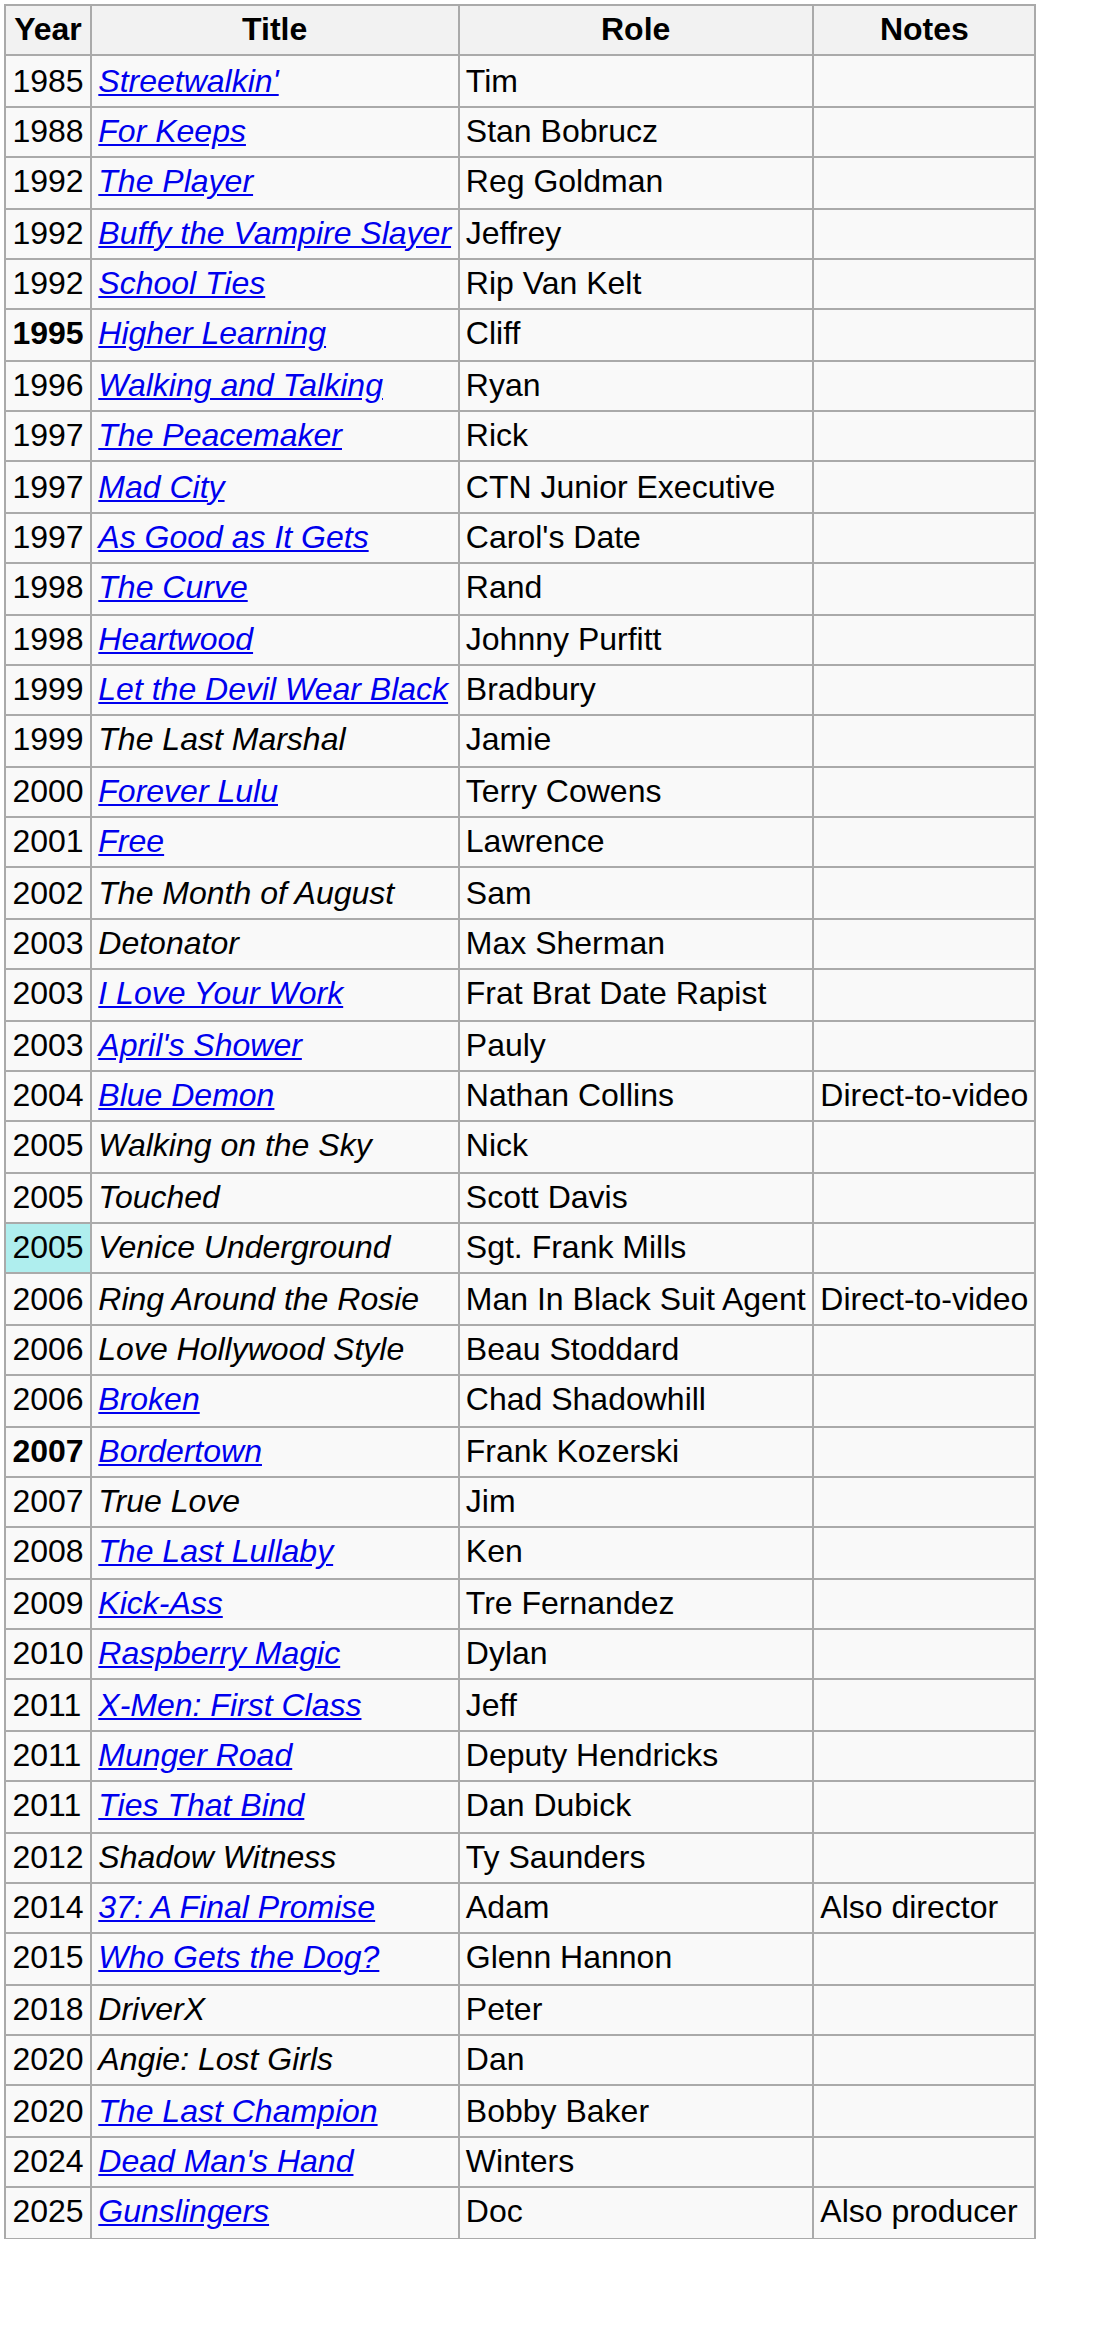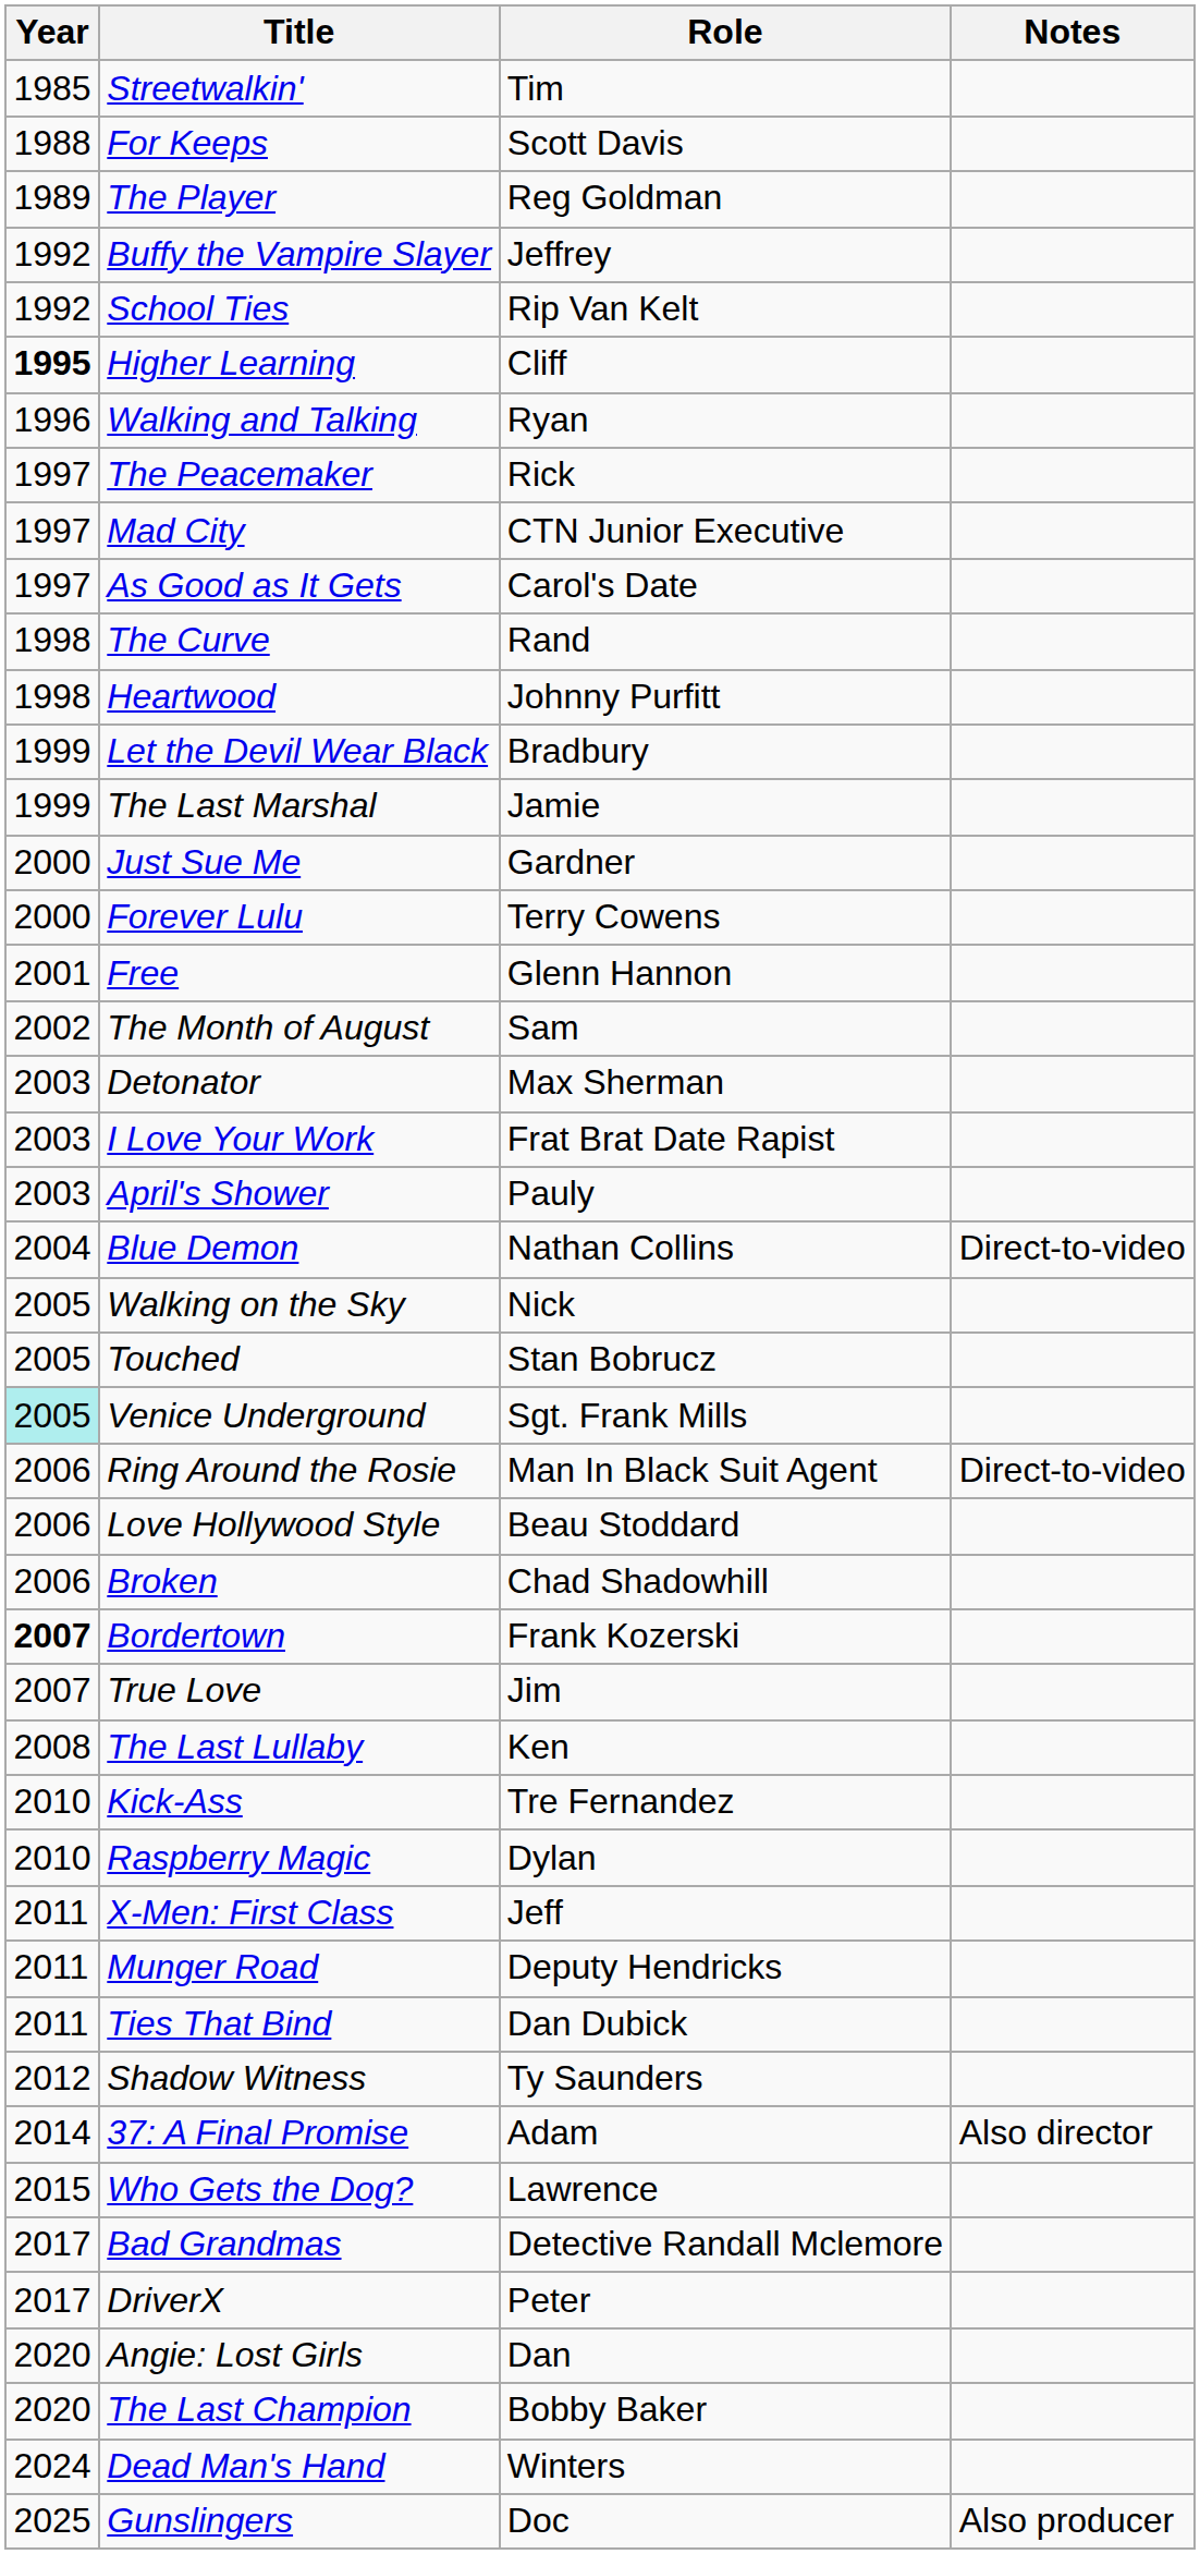For Keeps | Role: Stan Bobrucz -> Scott Davis
The Player | Year: 1992 -> 1989
+ row: 2000 | Just Sue Me | Gardner
Free | Role: Lawrence -> Glenn Hannon
Touched | Role: Scott Davis -> Stan Bobrucz
Kick-Ass | Year: 2009 -> 2010
Who Gets the Dog? | Role: Glenn Hannon -> Lawrence
+ row: 2017 | Bad Grandmas | Detective Randall Mclemore
DriverX | Year: 2018 -> 2017
